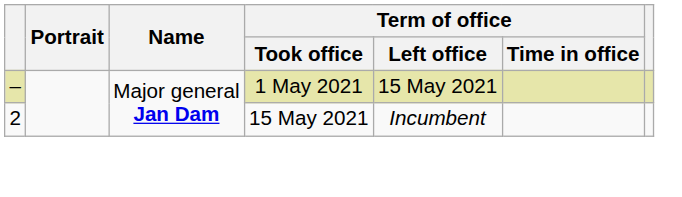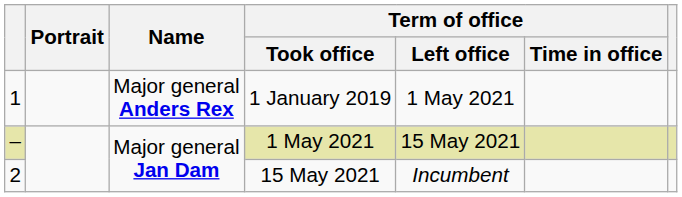+ row: 1 | Major general Anders Rex | 1 January 2019 | 1 May 2021
